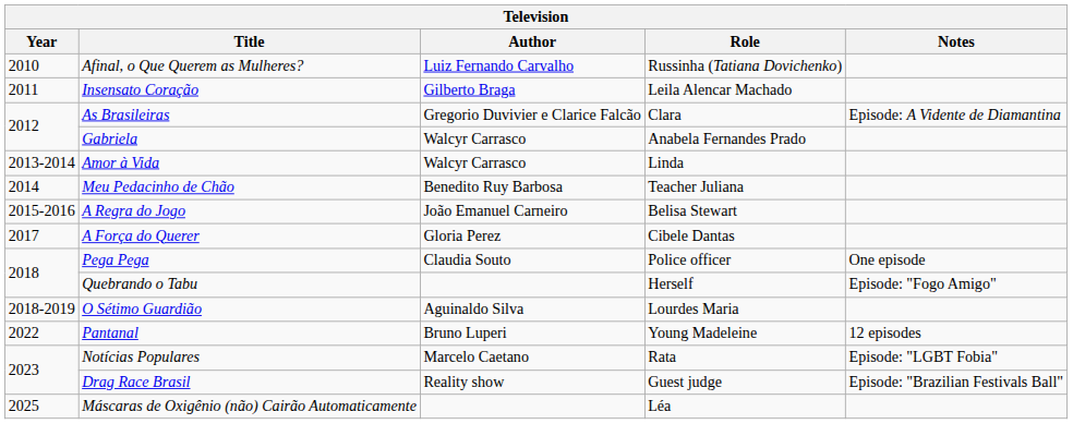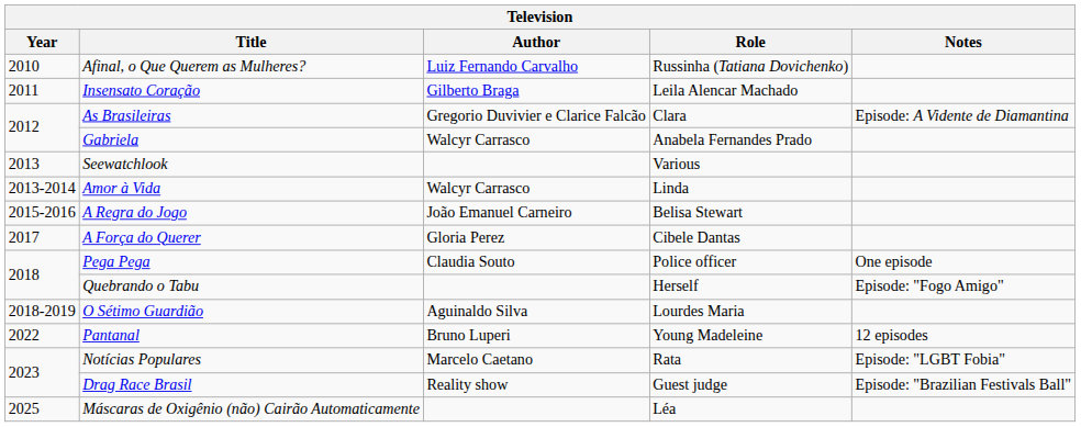+ row: 2013 | Seewatchlook | Various
- row: 2014 | Meu Pedacinho de Chão | Benedito Ruy Barbosa | Teacher Juliana
